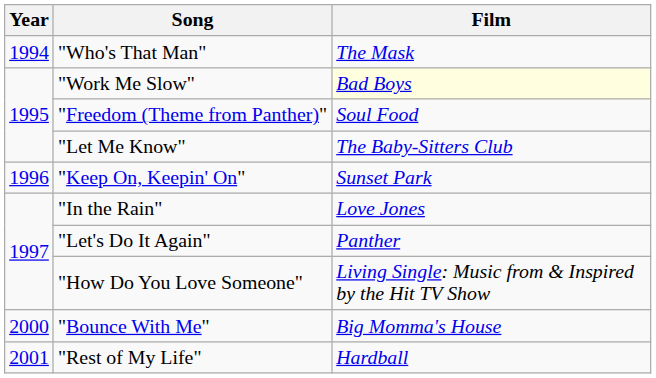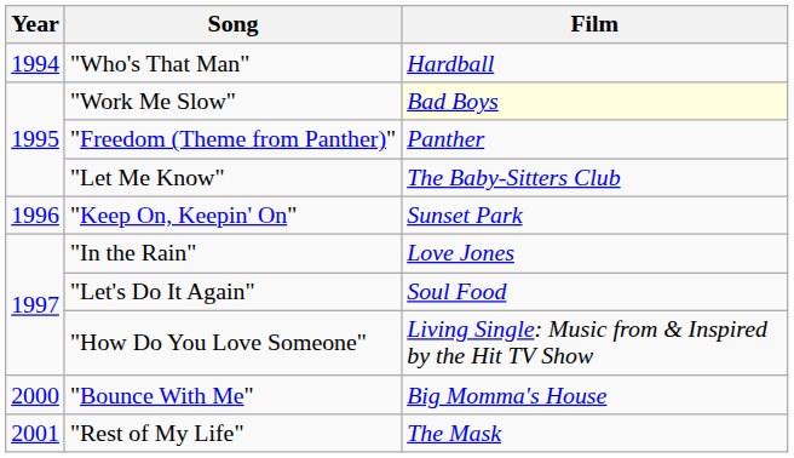"Who's That Man" | Film: The Mask -> Hardball
"Freedom (Theme from Panther)" | Film: Soul Food -> Panther
"Let's Do It Again" | Film: Panther -> Soul Food
"Rest of My Life" | Film: Hardball -> The Mask
